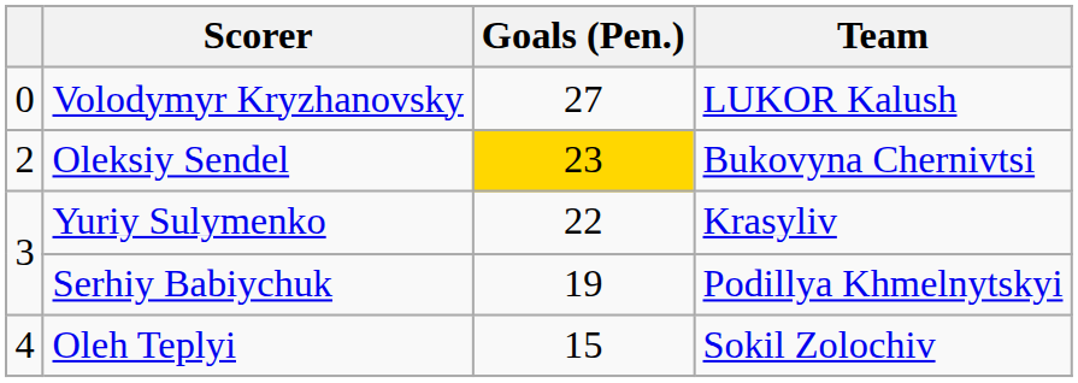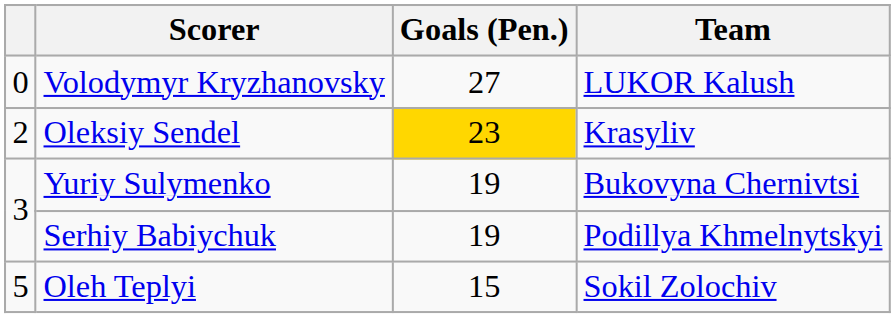Oleksiy Sendel | Team: Bukovyna Chernivtsi -> Krasyliv
Yuriy Sulymenko | Goals (Pen.): 22 -> 19
Yuriy Sulymenko | Team: Krasyliv -> Bukovyna Chernivtsi
Oleh Teplyi | column 1: 4 -> 5
